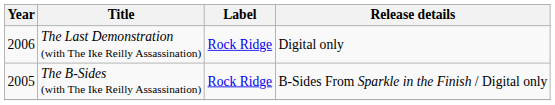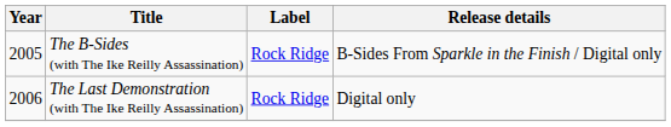rows swapped: The B-Sides (with The Ike Reilly Assassination) <-> The Last Demonstration (with The Ike Reilly Assassination)
